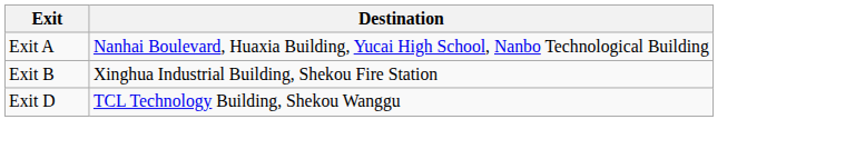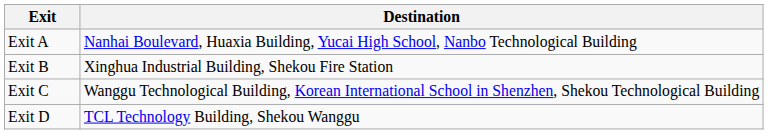+ row: Exit C | Wanggu Technological Building, Korean International School in Shenzhen, Shekou Technological Building
